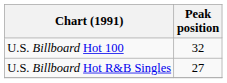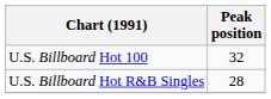U.S. Billboard Hot R&B Singles | Peak position: 27 -> 28
